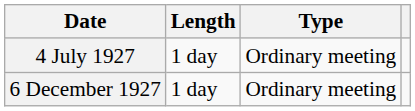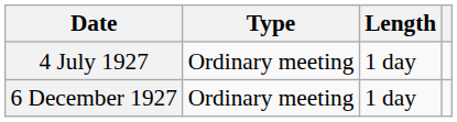columns swapped: Length <-> Type
